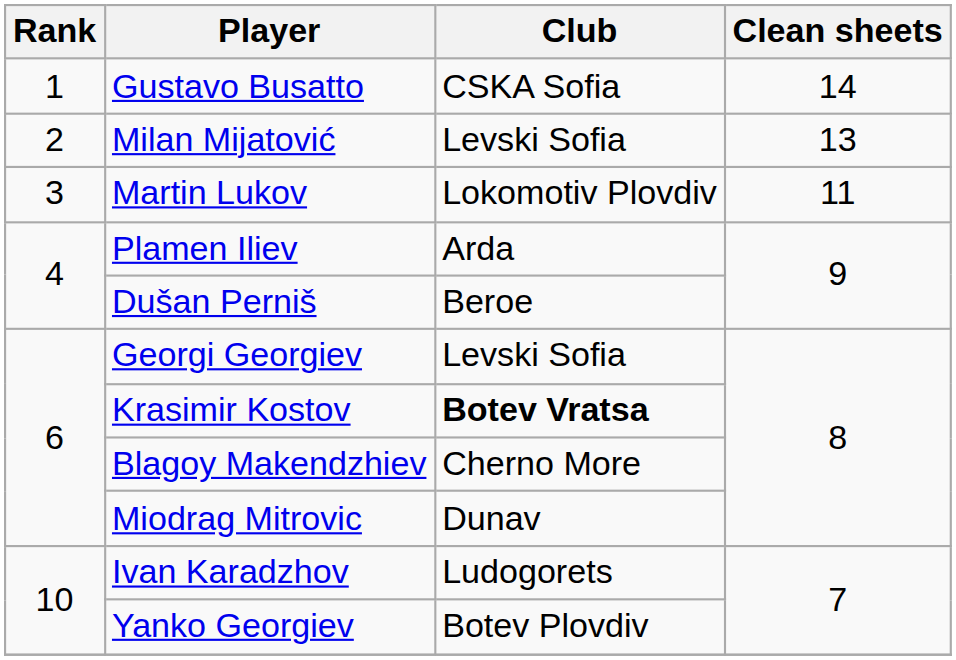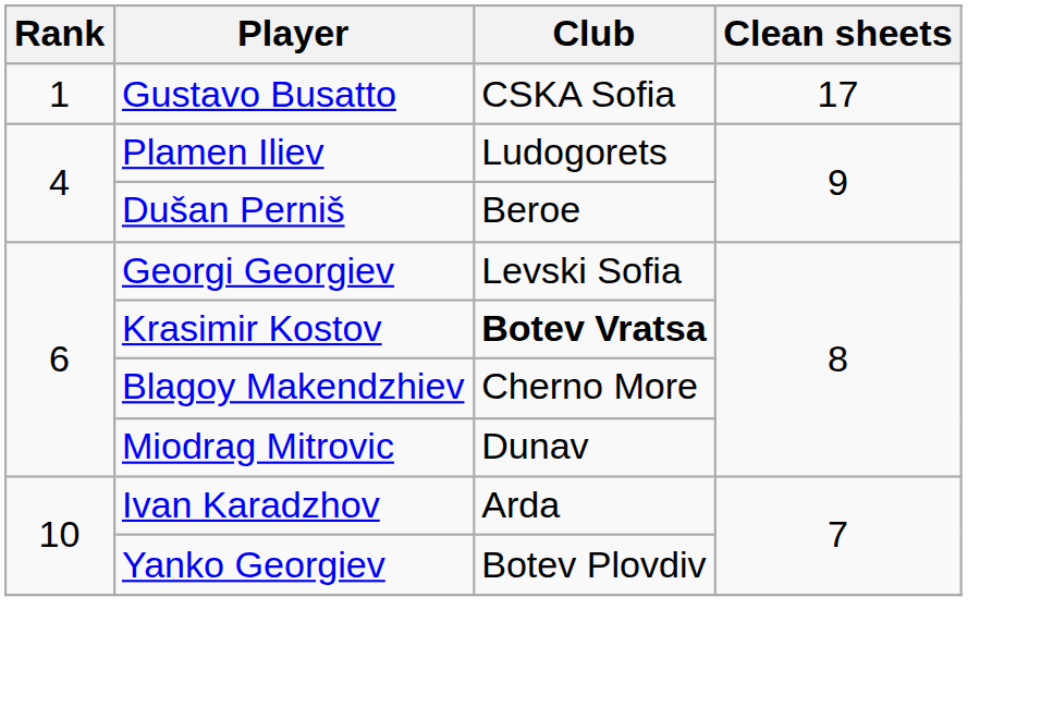Gustavo Busatto | Clean sheets: 14 -> 17
- row: 2 | Milan Mijatović | Levski Sofia | 13
- row: 3 | Martin Lukov | Lokomotiv Plovdiv | 11
Plamen Iliev | Club: Arda -> Ludogorets
Ivan Karadzhov | Club: Ludogorets -> Arda
